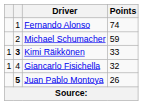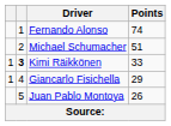Michael Schumacher | Points: 59 -> 51
Giancarlo Fisichella | Points: 32 -> 29
Juan Pablo Montoya | column 2: bold -> normal
